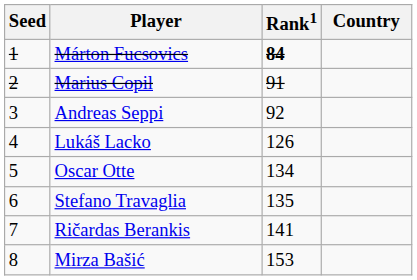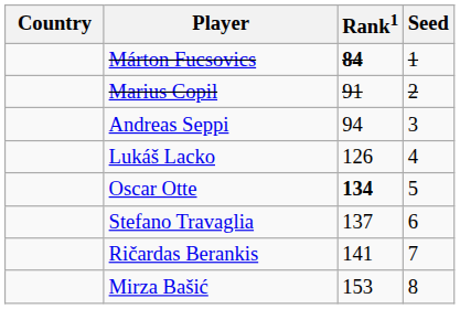columns swapped: Country <-> Seed
Andreas Seppi | Rank1: 92 -> 94
Oscar Otte | Rank1: normal -> bold
Stefano Travaglia | Rank1: 135 -> 137
